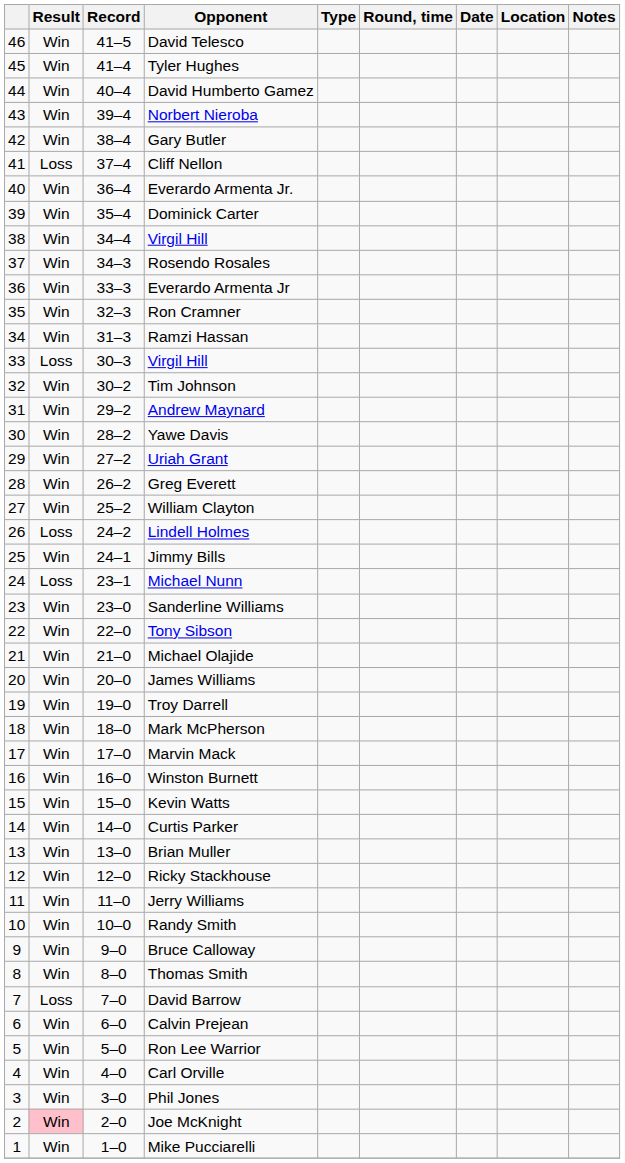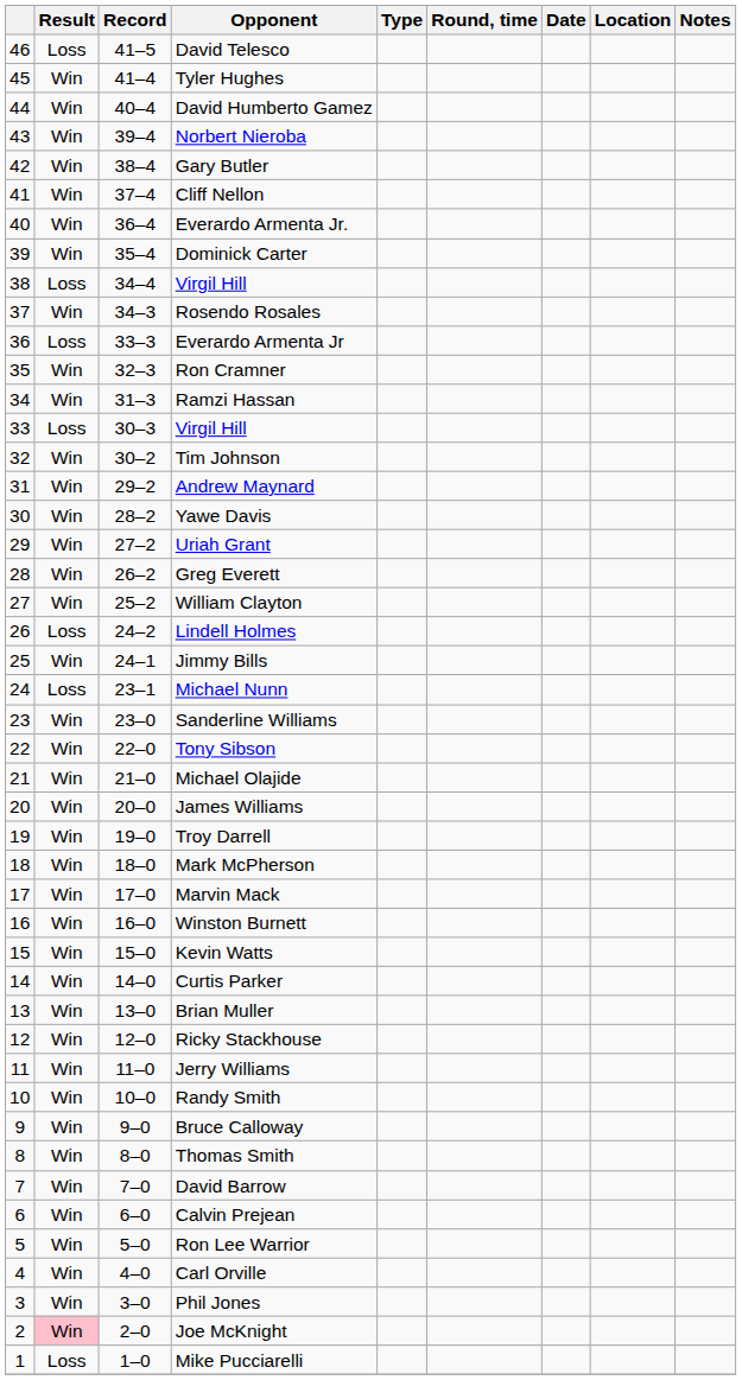David Telesco | Result: Win -> Loss
Cliff Nellon | Result: Loss -> Win
38 / Virgil Hill | Result: Win -> Loss
Everardo Armenta Jr | Result: Win -> Loss
David Barrow | Result: Loss -> Win
Mike Pucciarelli | Result: Win -> Loss
